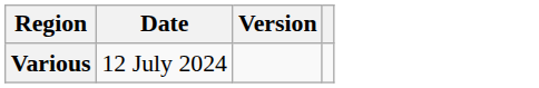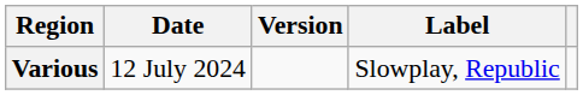+ column: Label | Slowplay, Republic
